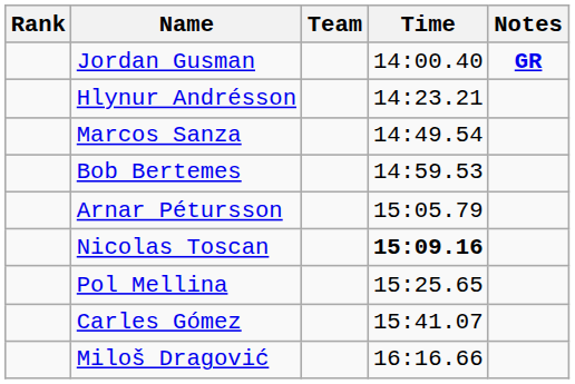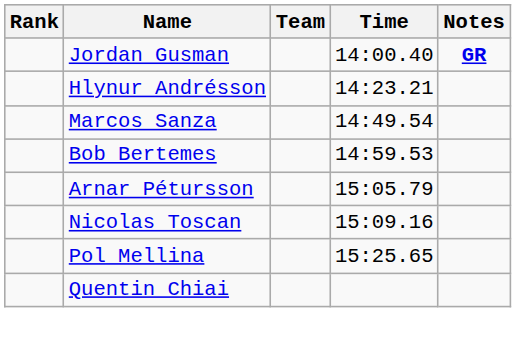Nicolas Toscan | Time: bold -> normal
- row: Carles Gómez | 15:41.07
- row: Miloš Dragović | 16:16.66
+ row: Quentin Chiai
